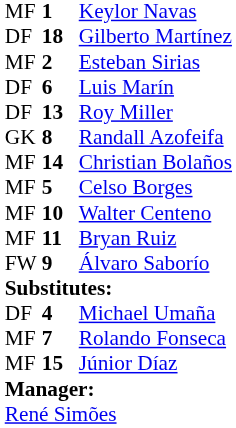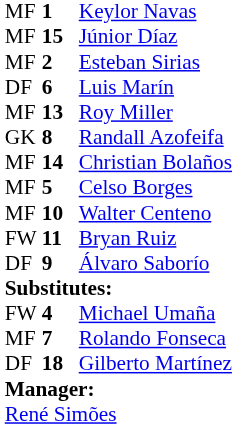rows swapped: Gilberto Martínez <-> Júnior Díaz
Roy Miller | column 1: DF -> MF
Bryan Ruiz | column 1: MF -> FW
Álvaro Saborío | column 1: FW -> DF
Michael Umaña | column 1: DF -> FW
